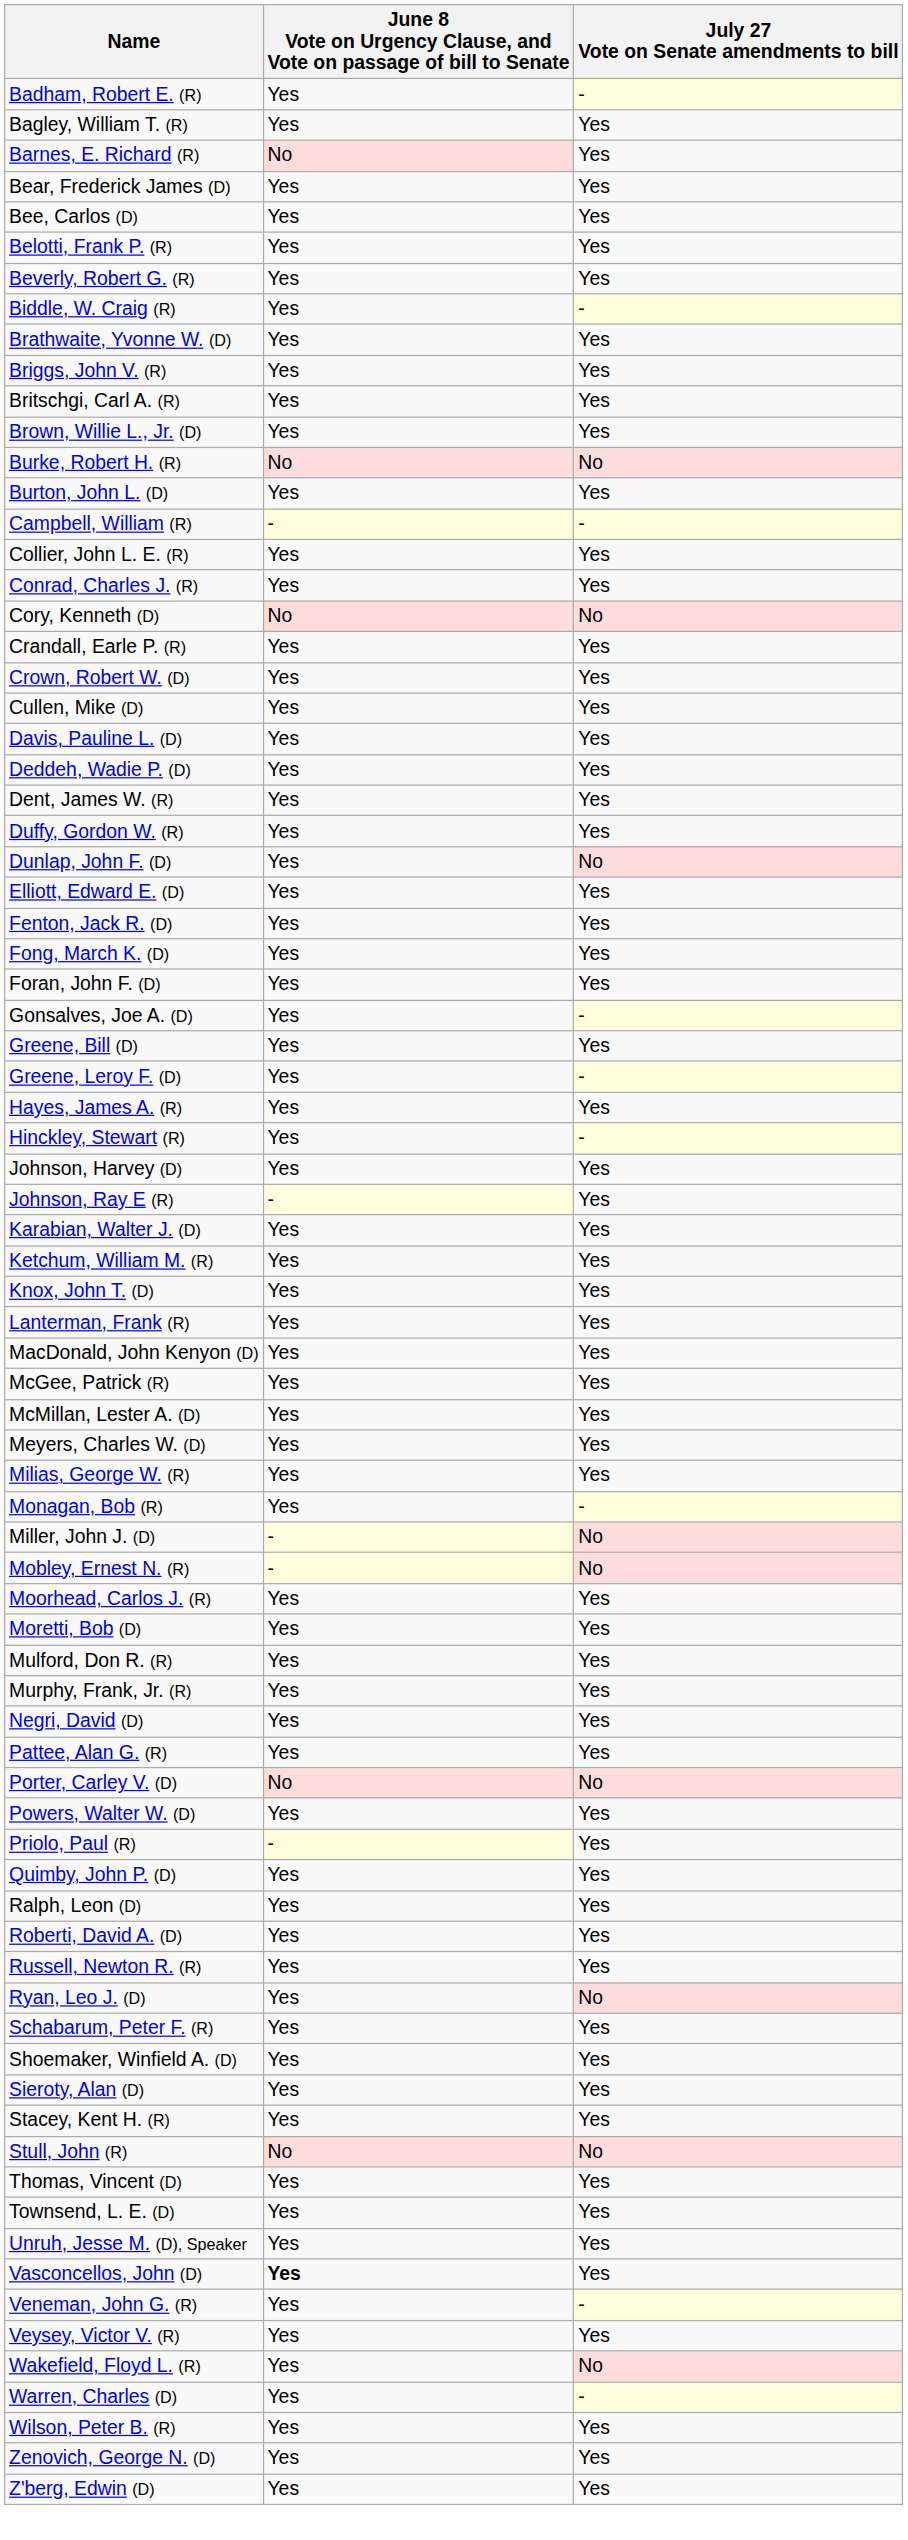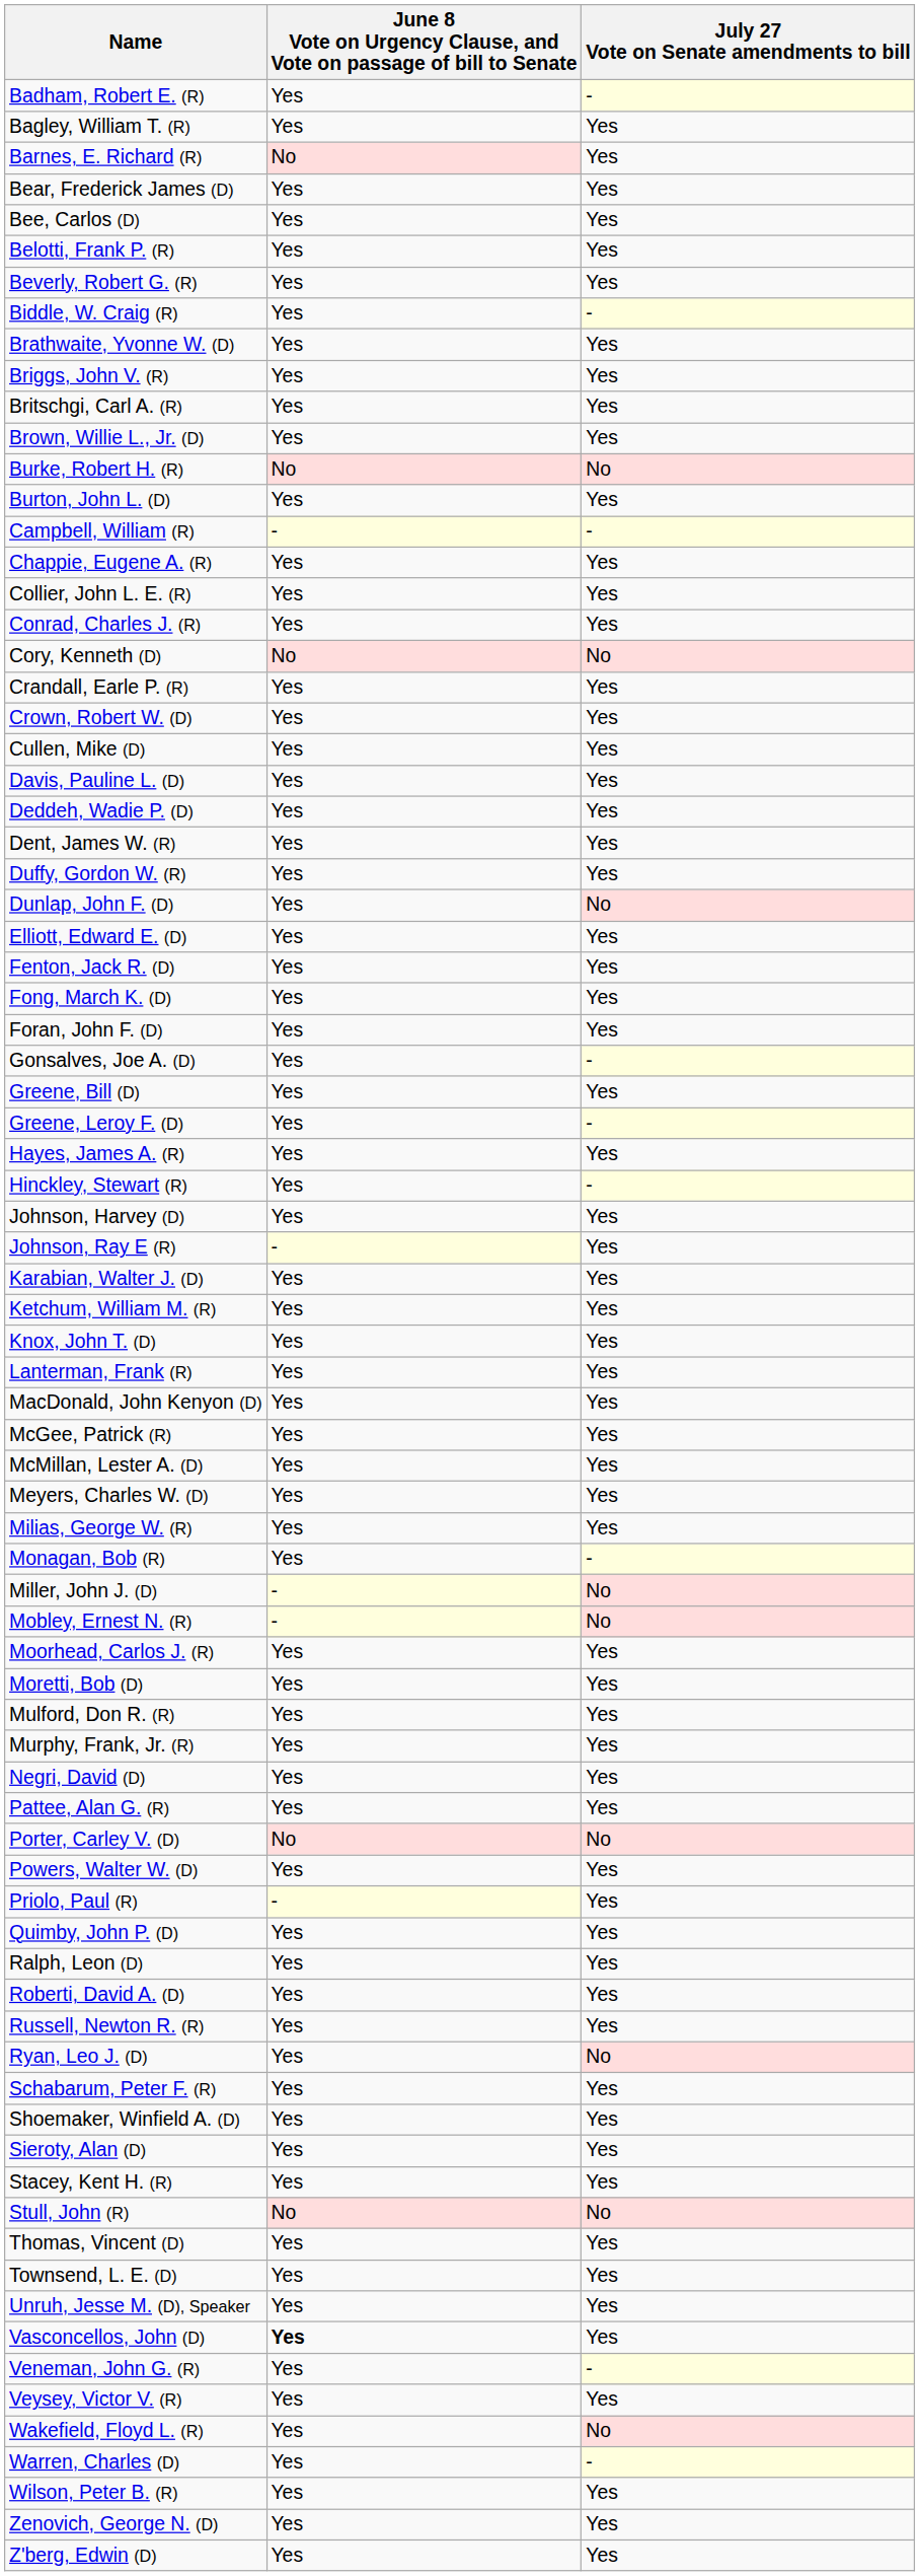+ row: Chappie, Eugene A. (R) | Yes | Yes
